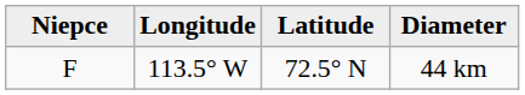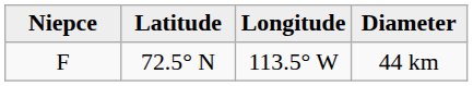columns swapped: Latitude <-> Longitude
